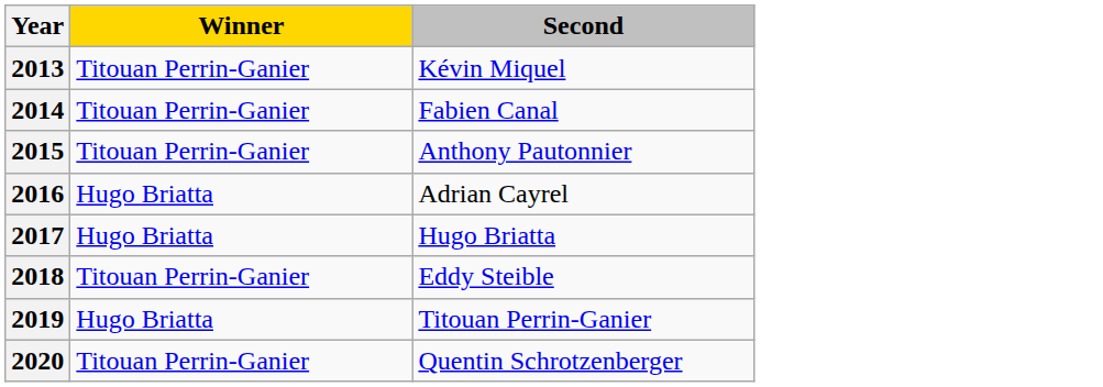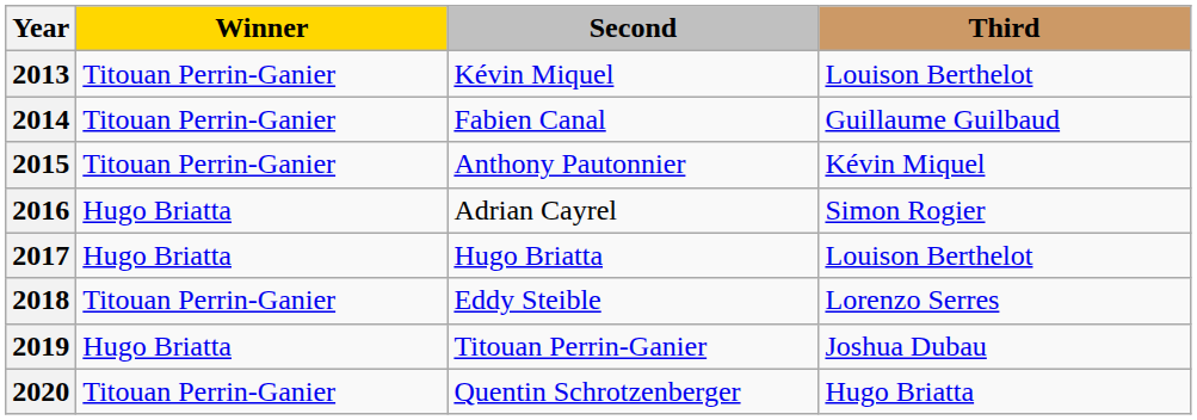+ column: Third | Louison Berthelot | Guillaume Guilbaud | Kévin Miquel | Simon Rogier | Louison Berthelot | Lorenzo Serres | Joshua Dubau | Hugo Briatta
